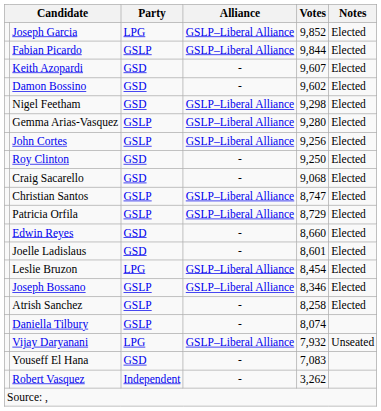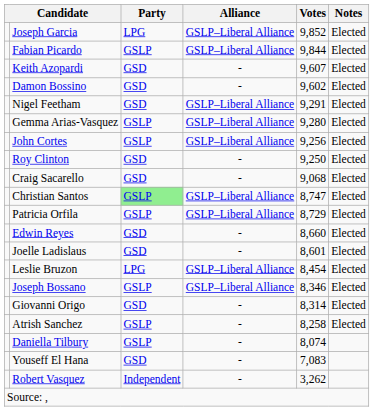Nigel Feetham | Votes: 9,298 -> 9,291
Christian Santos | Party: no background -> lightgreen background
+ row: Giovanni Origo | GSD | - | 8,314 | Elected
- row: Vijay Daryanani | LPG | GSLP–Liberal Alliance | 7,932 | Unseated
